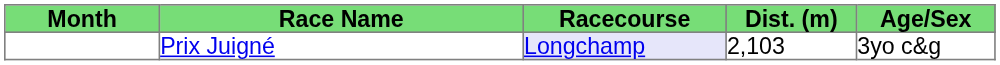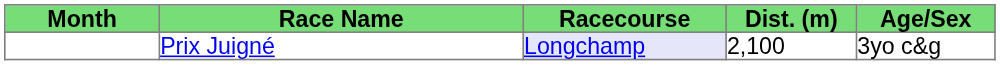Prix Juigné | Dist. (m): 2,103 -> 2,100
